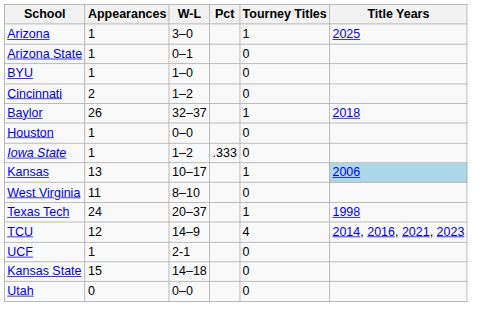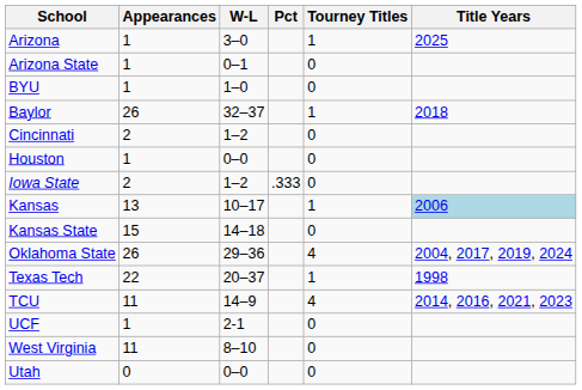rows swapped: Baylor <-> Cincinnati
Iowa State | Appearances: 1 -> 2
rows swapped: Kansas State <-> West Virginia
+ row: Oklahoma State | 26 | 29–36 | 4 | 2004, 2017, 2019, 2024
Texas Tech | Appearances: 24 -> 22
TCU | Appearances: 12 -> 11
